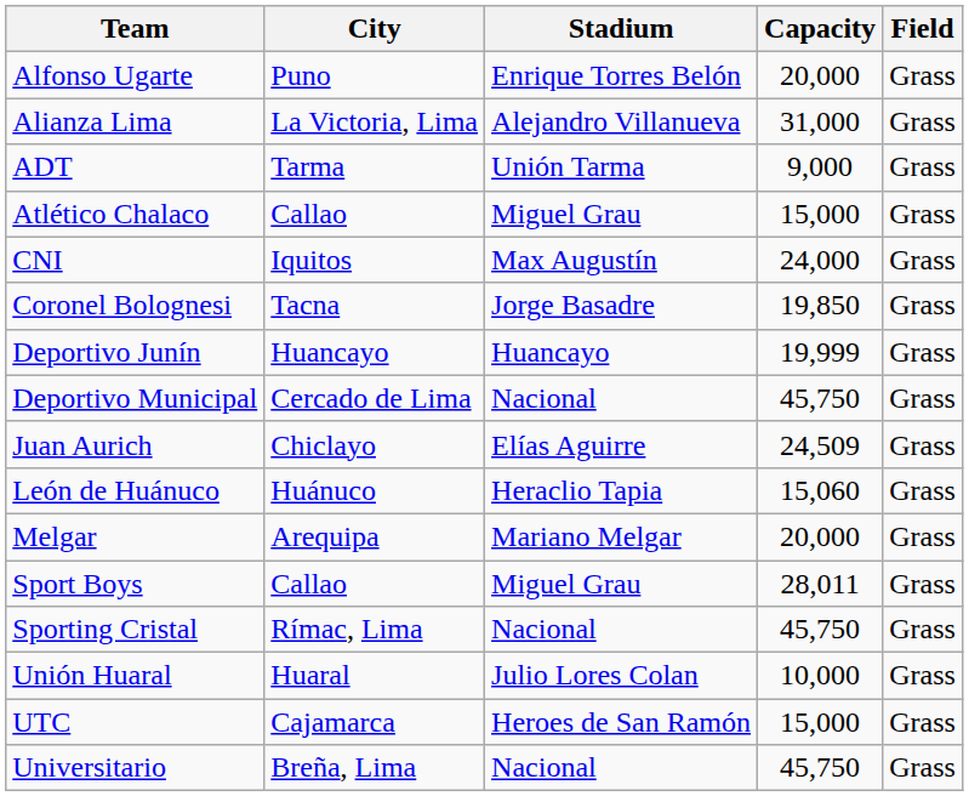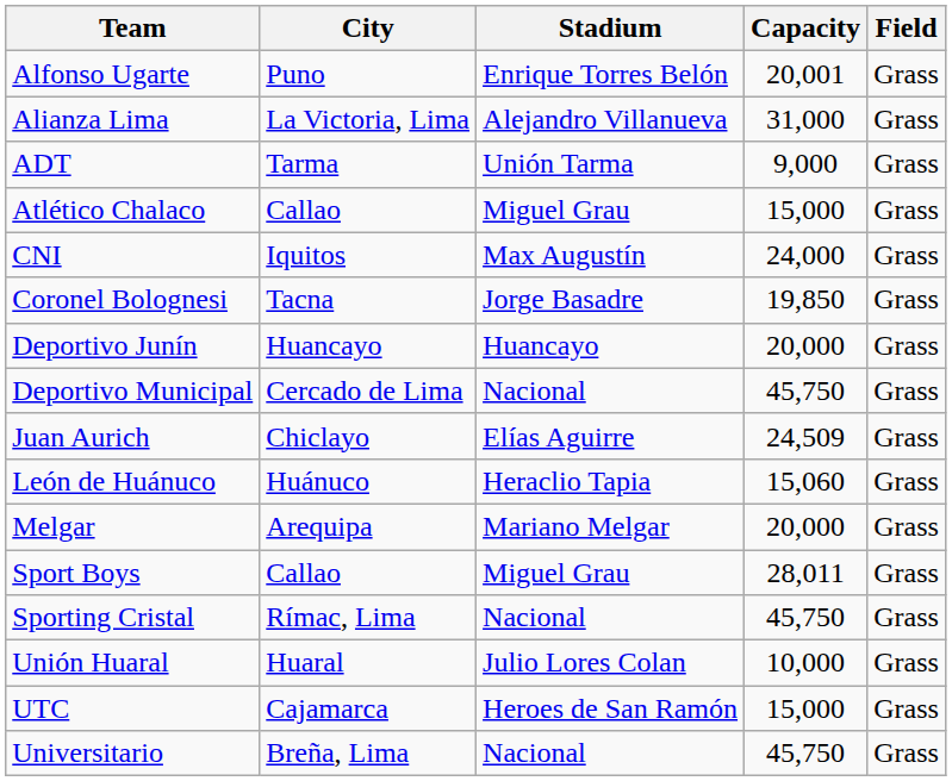Alfonso Ugarte | Capacity: 20,000 -> 20,001
Deportivo Junín | Capacity: 19,999 -> 20,000
